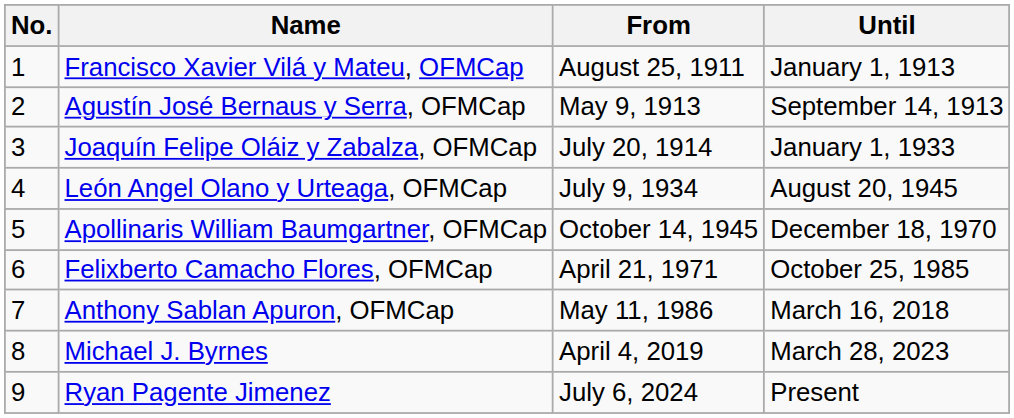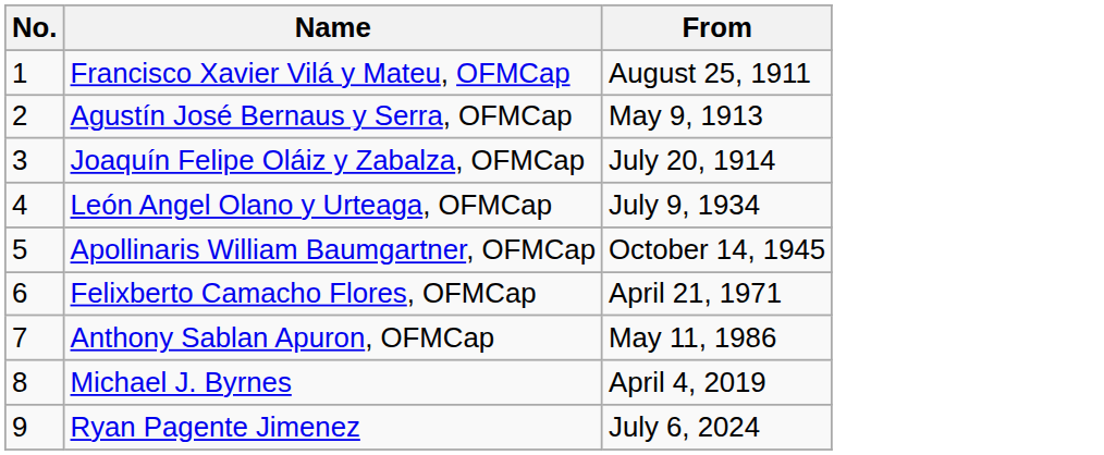- column: Until | January 1, 1913 | September 14, 1913 | January 1, 1933 | August 20, 1945 | December 18, 1970 | October 25, 1985 | March 16, 2018 | March 28, 2023 | Present
